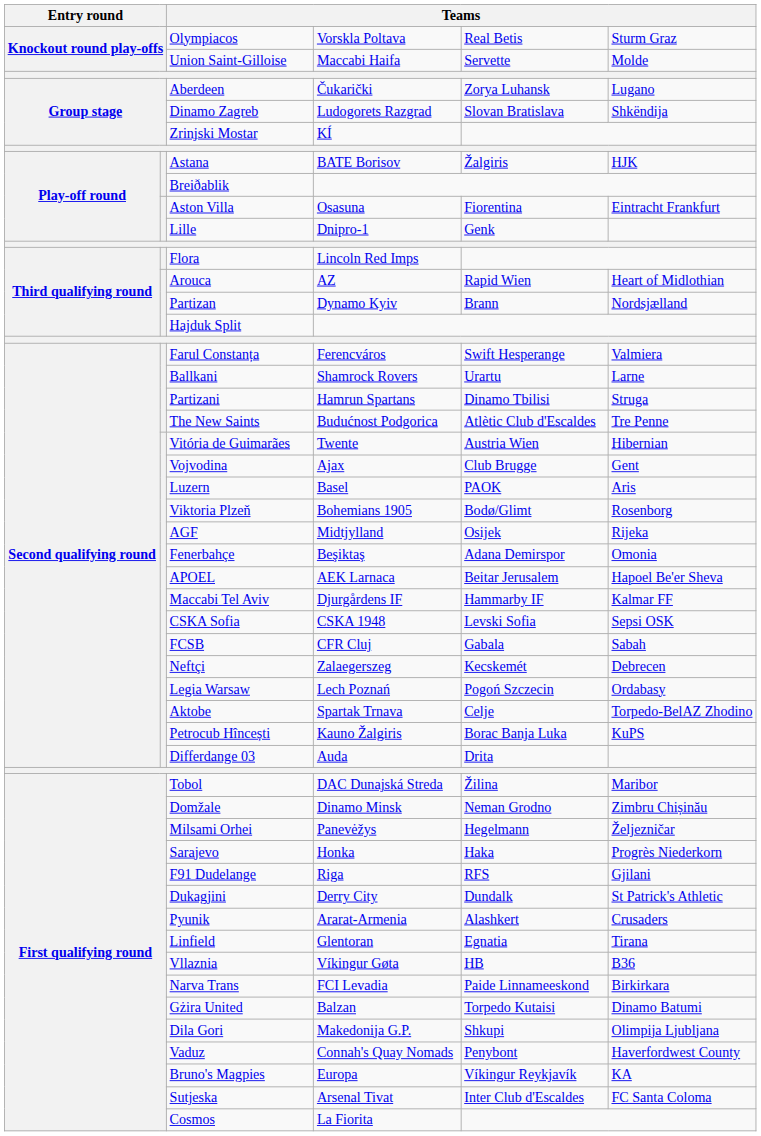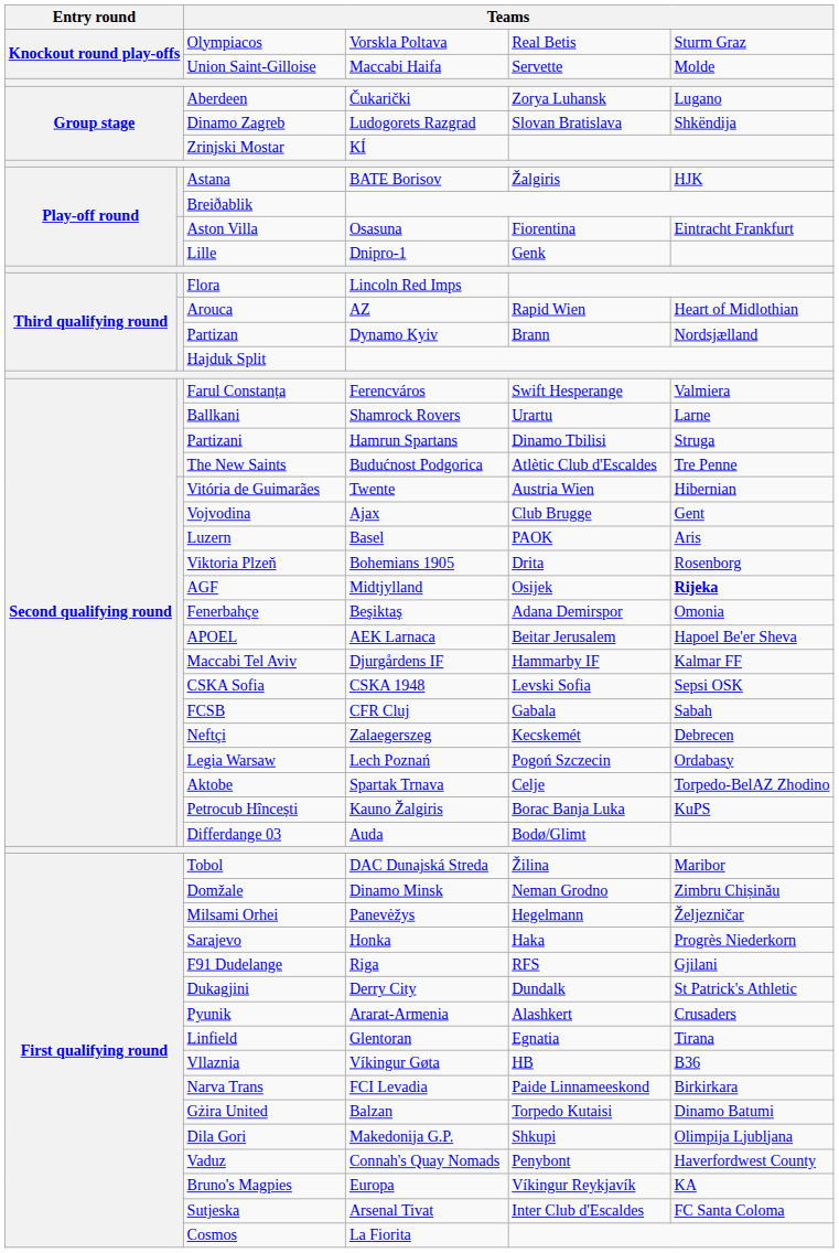Viktoria Plzeň | column 5: Bodø/Glimt -> Drita
AGF | column 6: normal -> bold
Differdange 03 | column 5: Drita -> Bodø/Glimt
